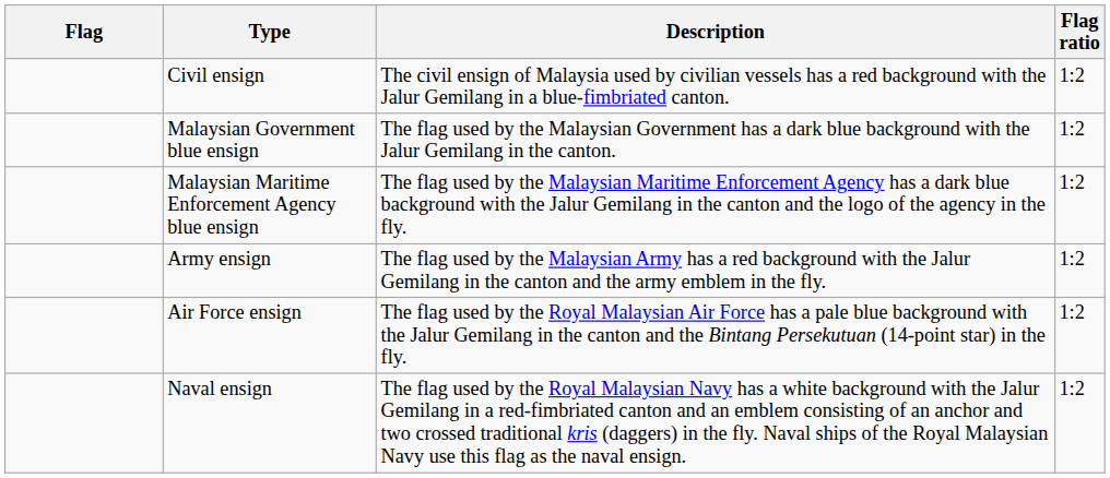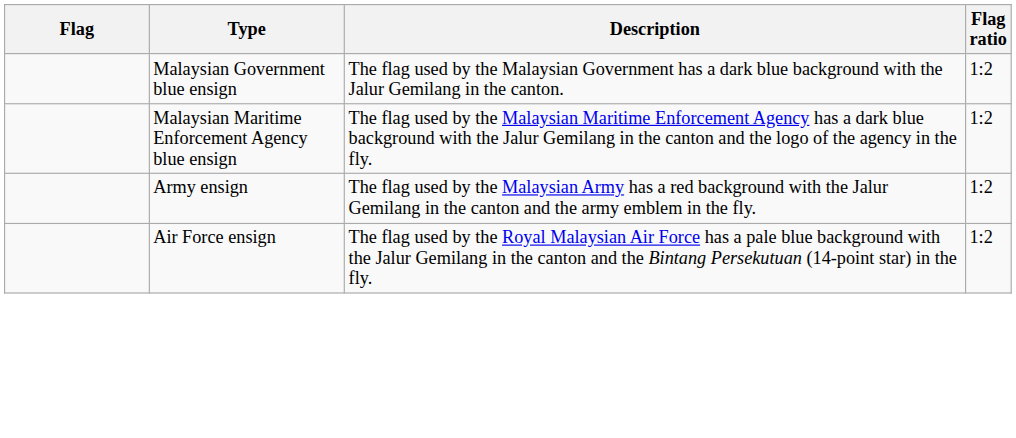- row: Civil ensign | The civil ensign of Malaysia used by civilian vessels has a red background with the Jalur Gemilang in a blue-fimbriated canton. | 1:2
- row: Naval ensign | The flag used by the Royal Malaysian Navy has a white background with the Jalur Gemilang in a red-fimbriated canton and an emblem consisting of an anchor and two crossed traditional kris (daggers) in the fly. Naval ships of the Royal Malaysian Navy use this flag as the naval ensign. | 1:2
